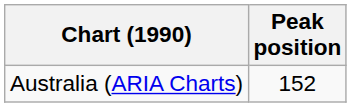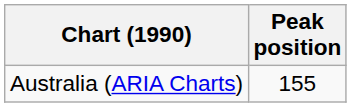Australia (ARIA Charts) | Peak position: 152 -> 155
